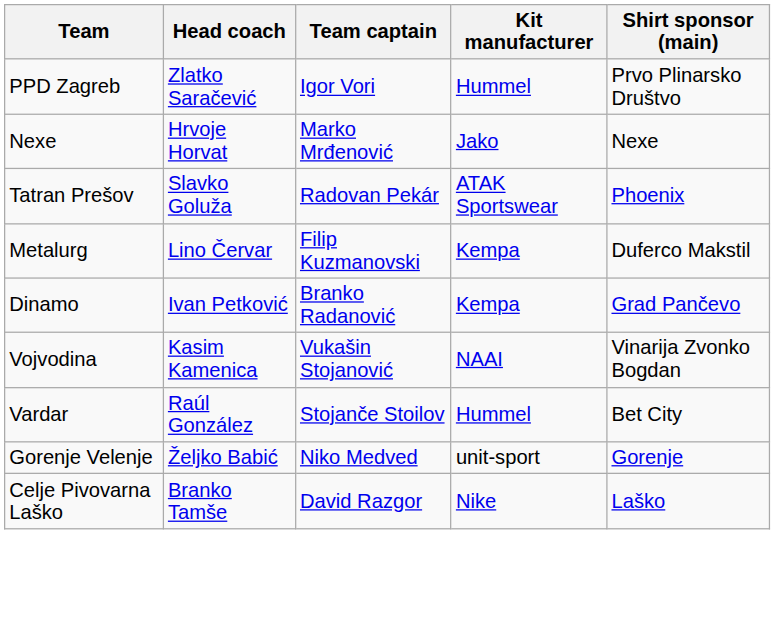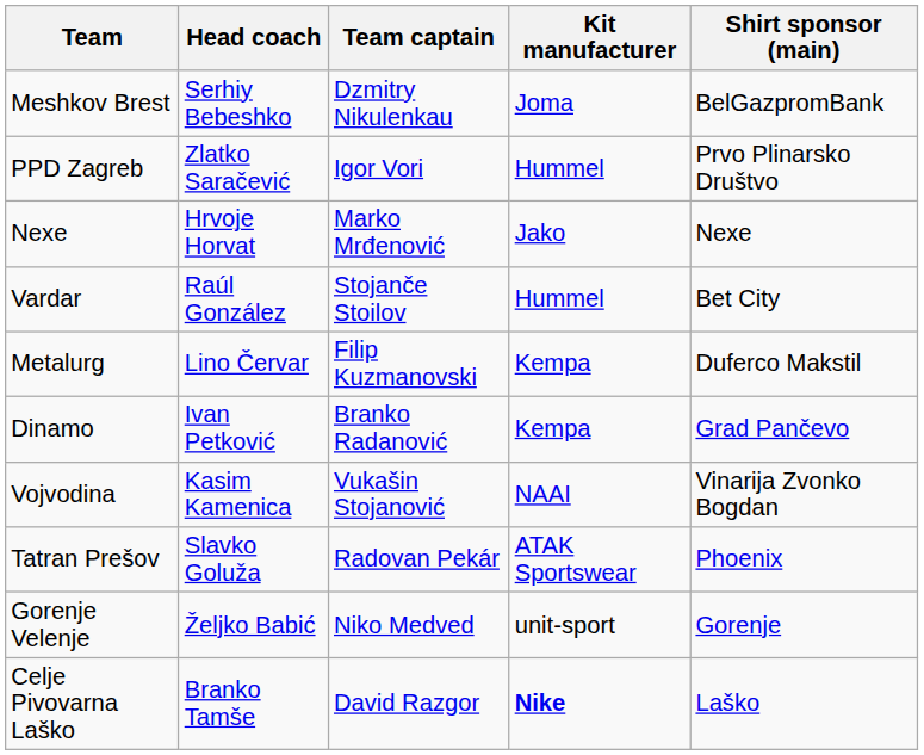+ row: Meshkov Brest | Serhiy Bebeshko | Dzmitry Nikulenkau | Joma | BelGazpromBank
rows swapped: Vardar <-> Tatran Prešov
Celje Pivovarna Laško | Kit manufacturer: normal -> bold
